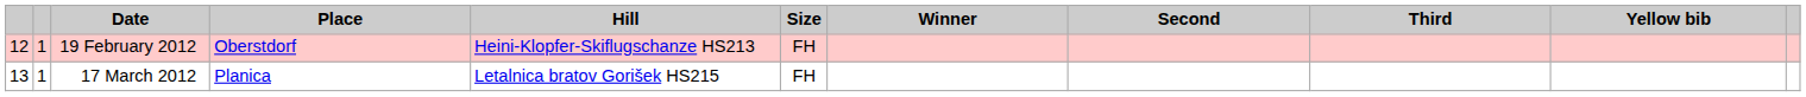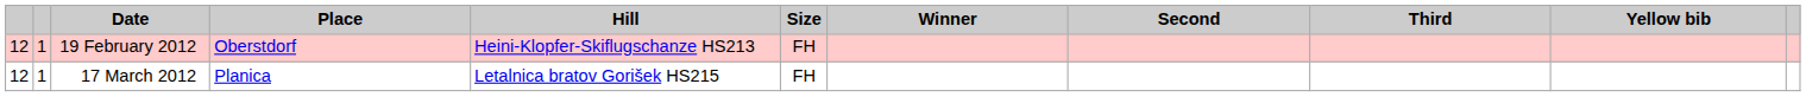17 March 2012 | column 1: 13 -> 12
